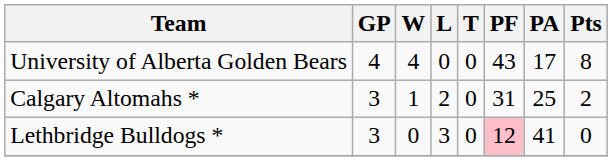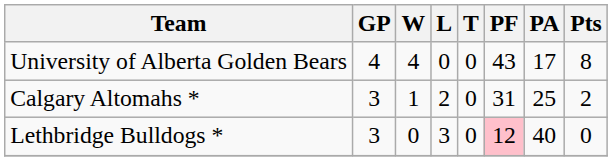Lethbridge Bulldogs * | PA: 41 -> 40
